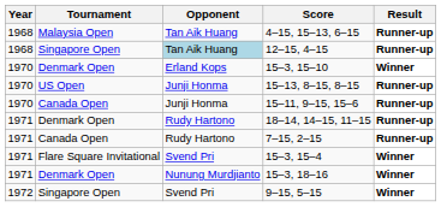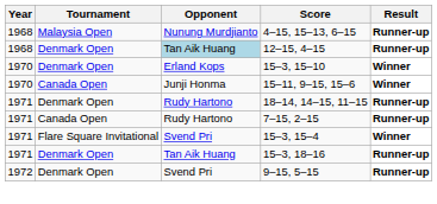4–15, 15–13, 6–15 | Opponent: Tan Aik Huang -> Nunung Murdjianto
12–15, 4–15 | Tournament: Singapore Open -> Denmark Open
- row: 1970 | US Open | Junji Honma | 15–13, 8–15, 8–15 | Runner-up
15–11, 9–15, 15–6 | Result: Runner-up -> Winner
15–3, 18–16 | Opponent: Nunung Murdjianto -> Tan Aik Huang
15–3, 18–16 | Result: Winner -> Runner-up
9–15, 5–15 | Tournament: Singapore Open -> Denmark Open
9–15, 5–15 | Result: Winner -> Runner-up
